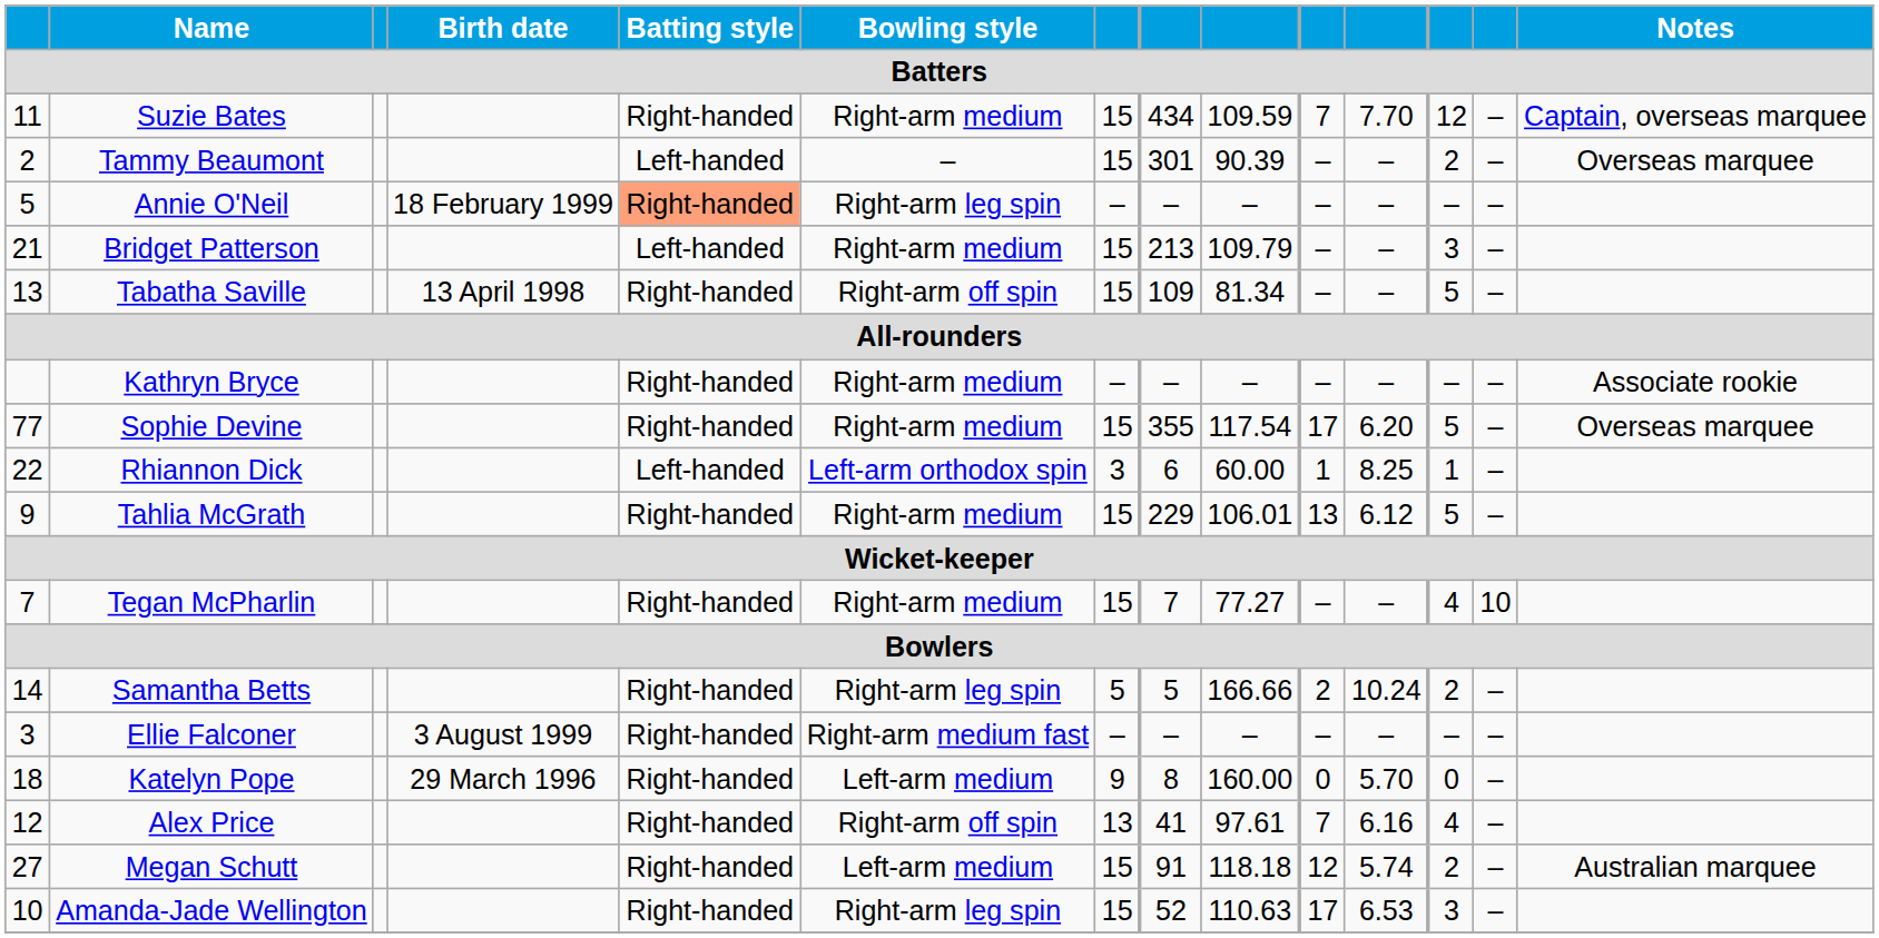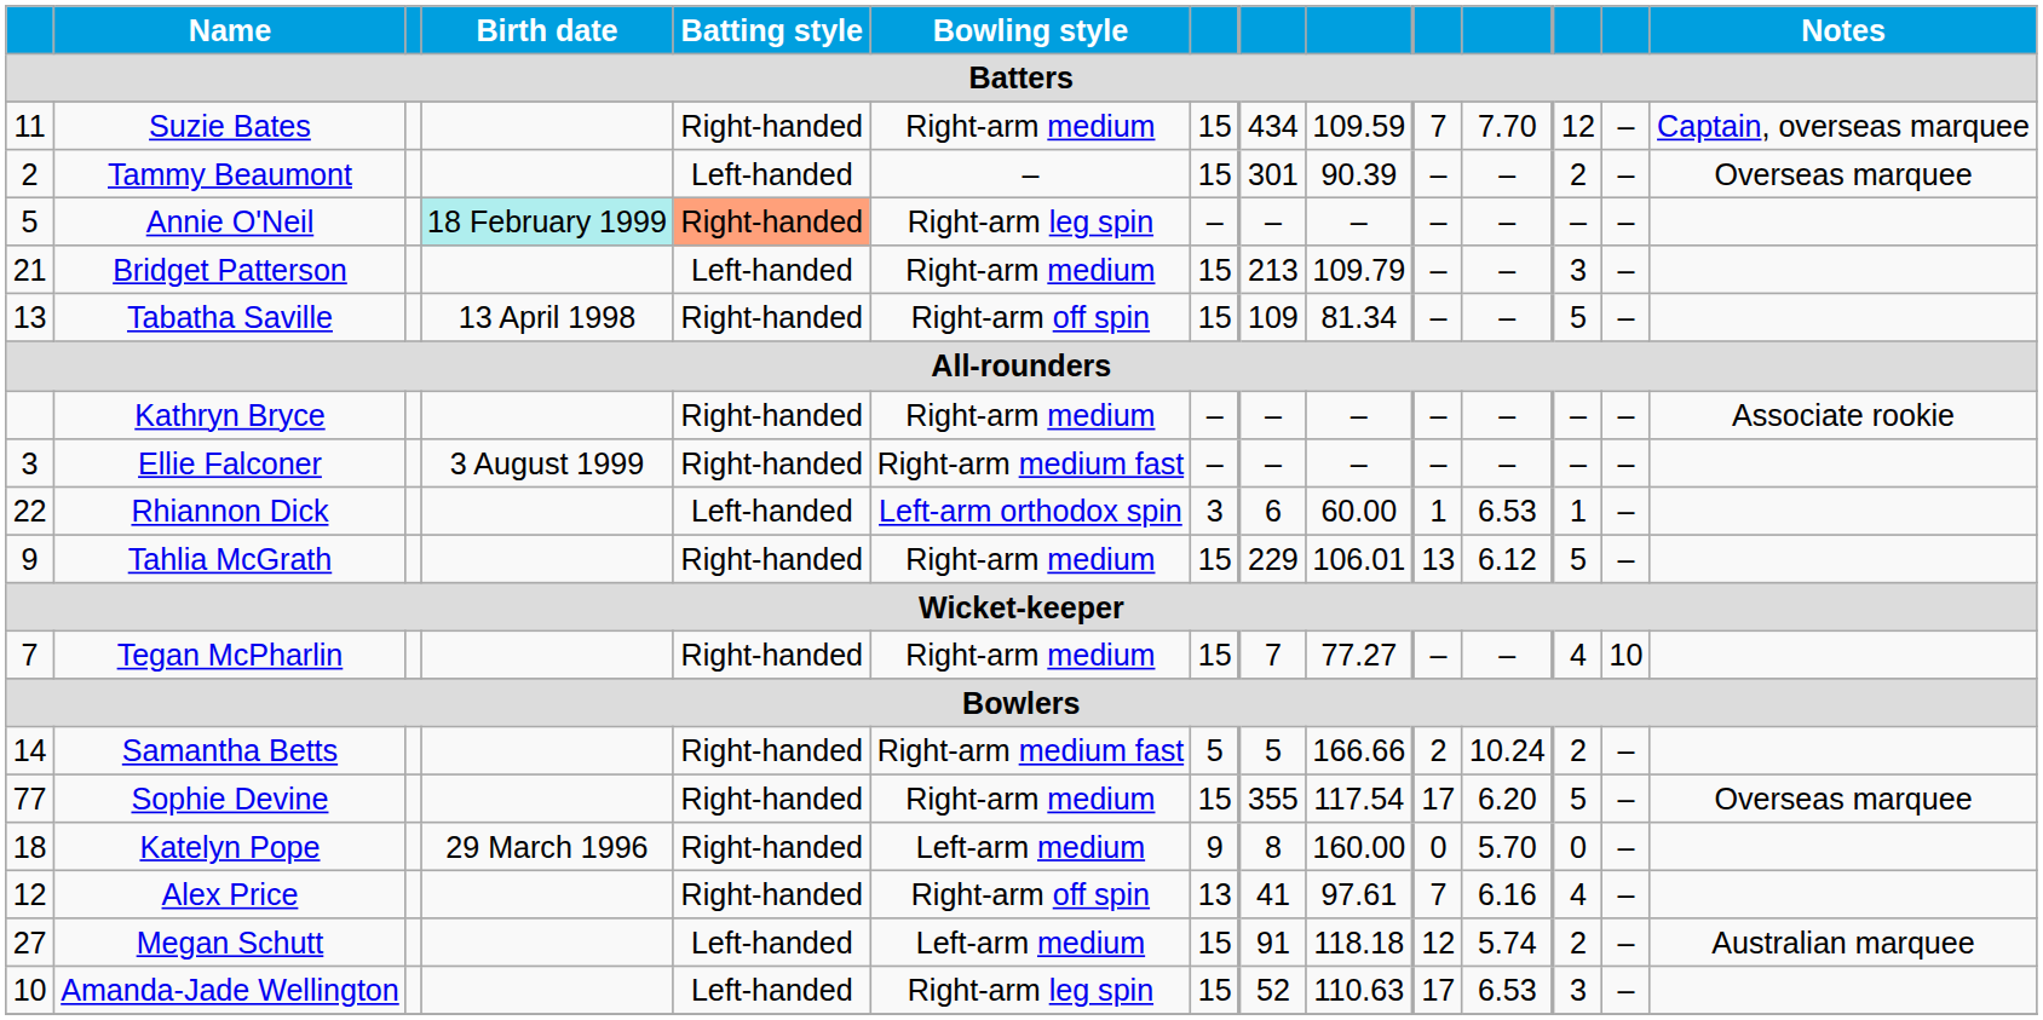Annie O'Neil | Birth date: no background -> paleturquoise background
rows swapped: Sophie Devine <-> Ellie Falconer
Rhiannon Dick | column 11: 8.25 -> 6.53
Samantha Betts | Bowling style: Right-arm leg spin -> Right-arm medium fast
Megan Schutt | Batting style: Right-handed -> Left-handed
Amanda-Jade Wellington | Batting style: Right-handed -> Left-handed
